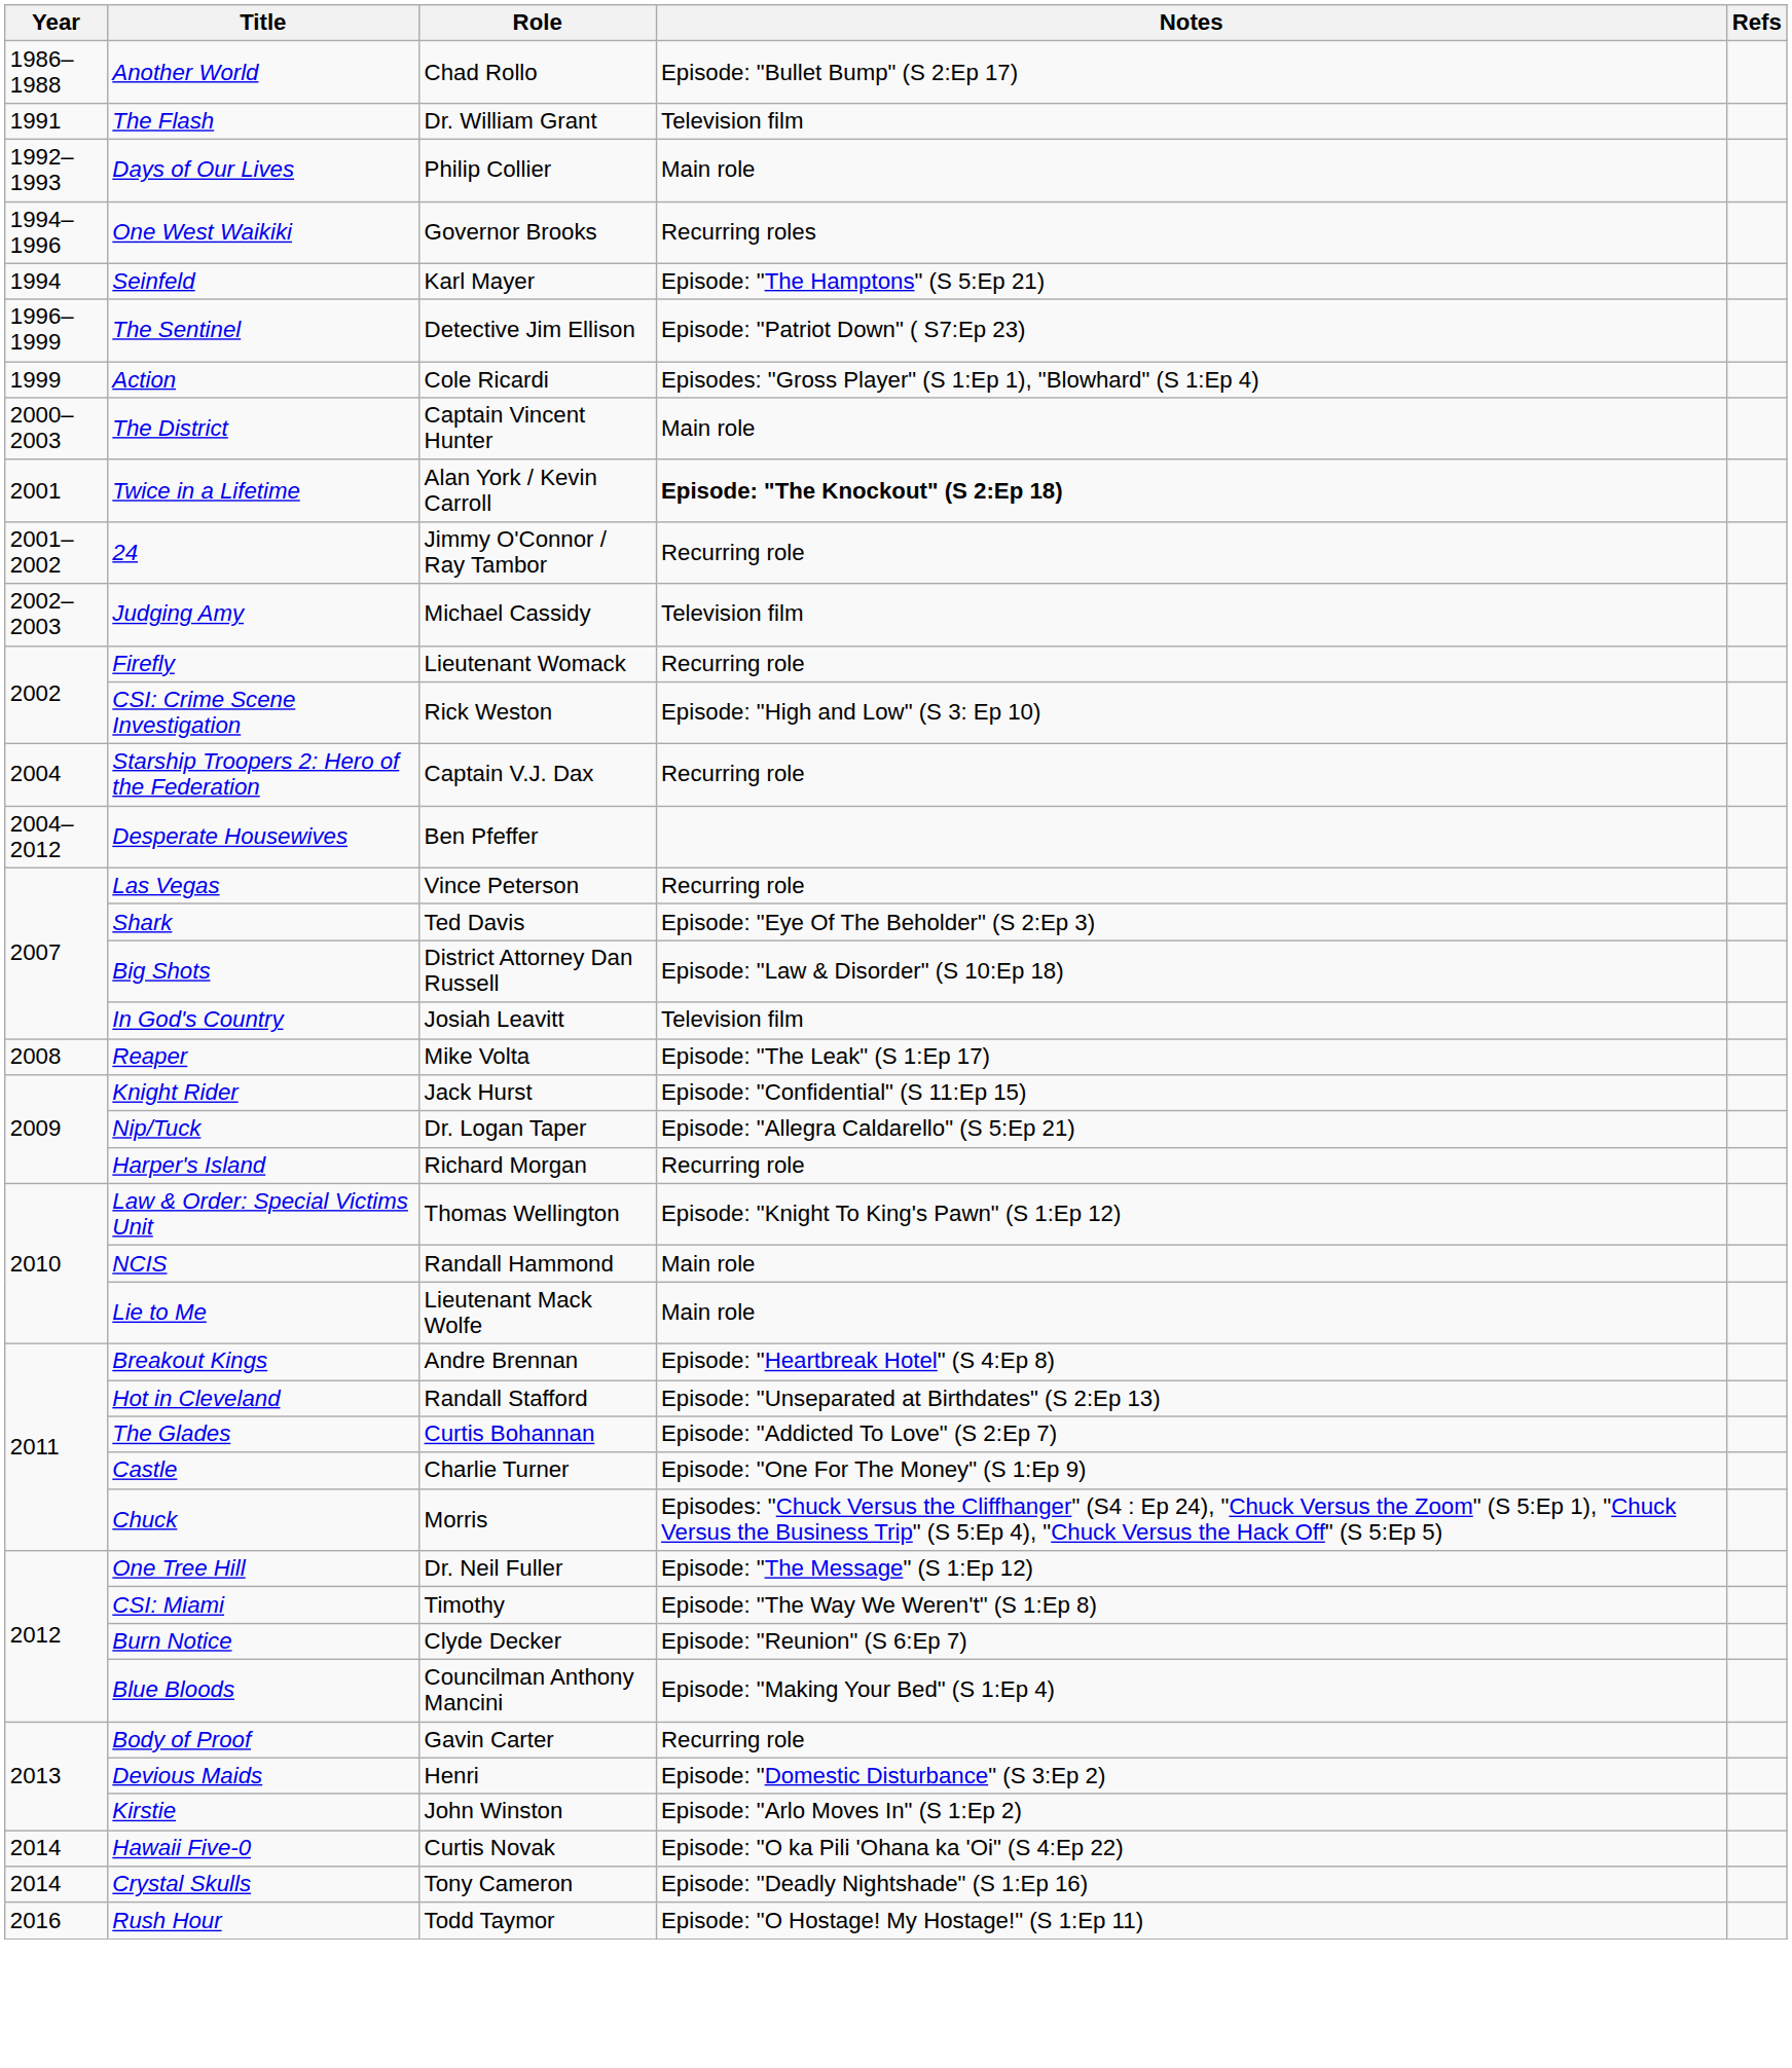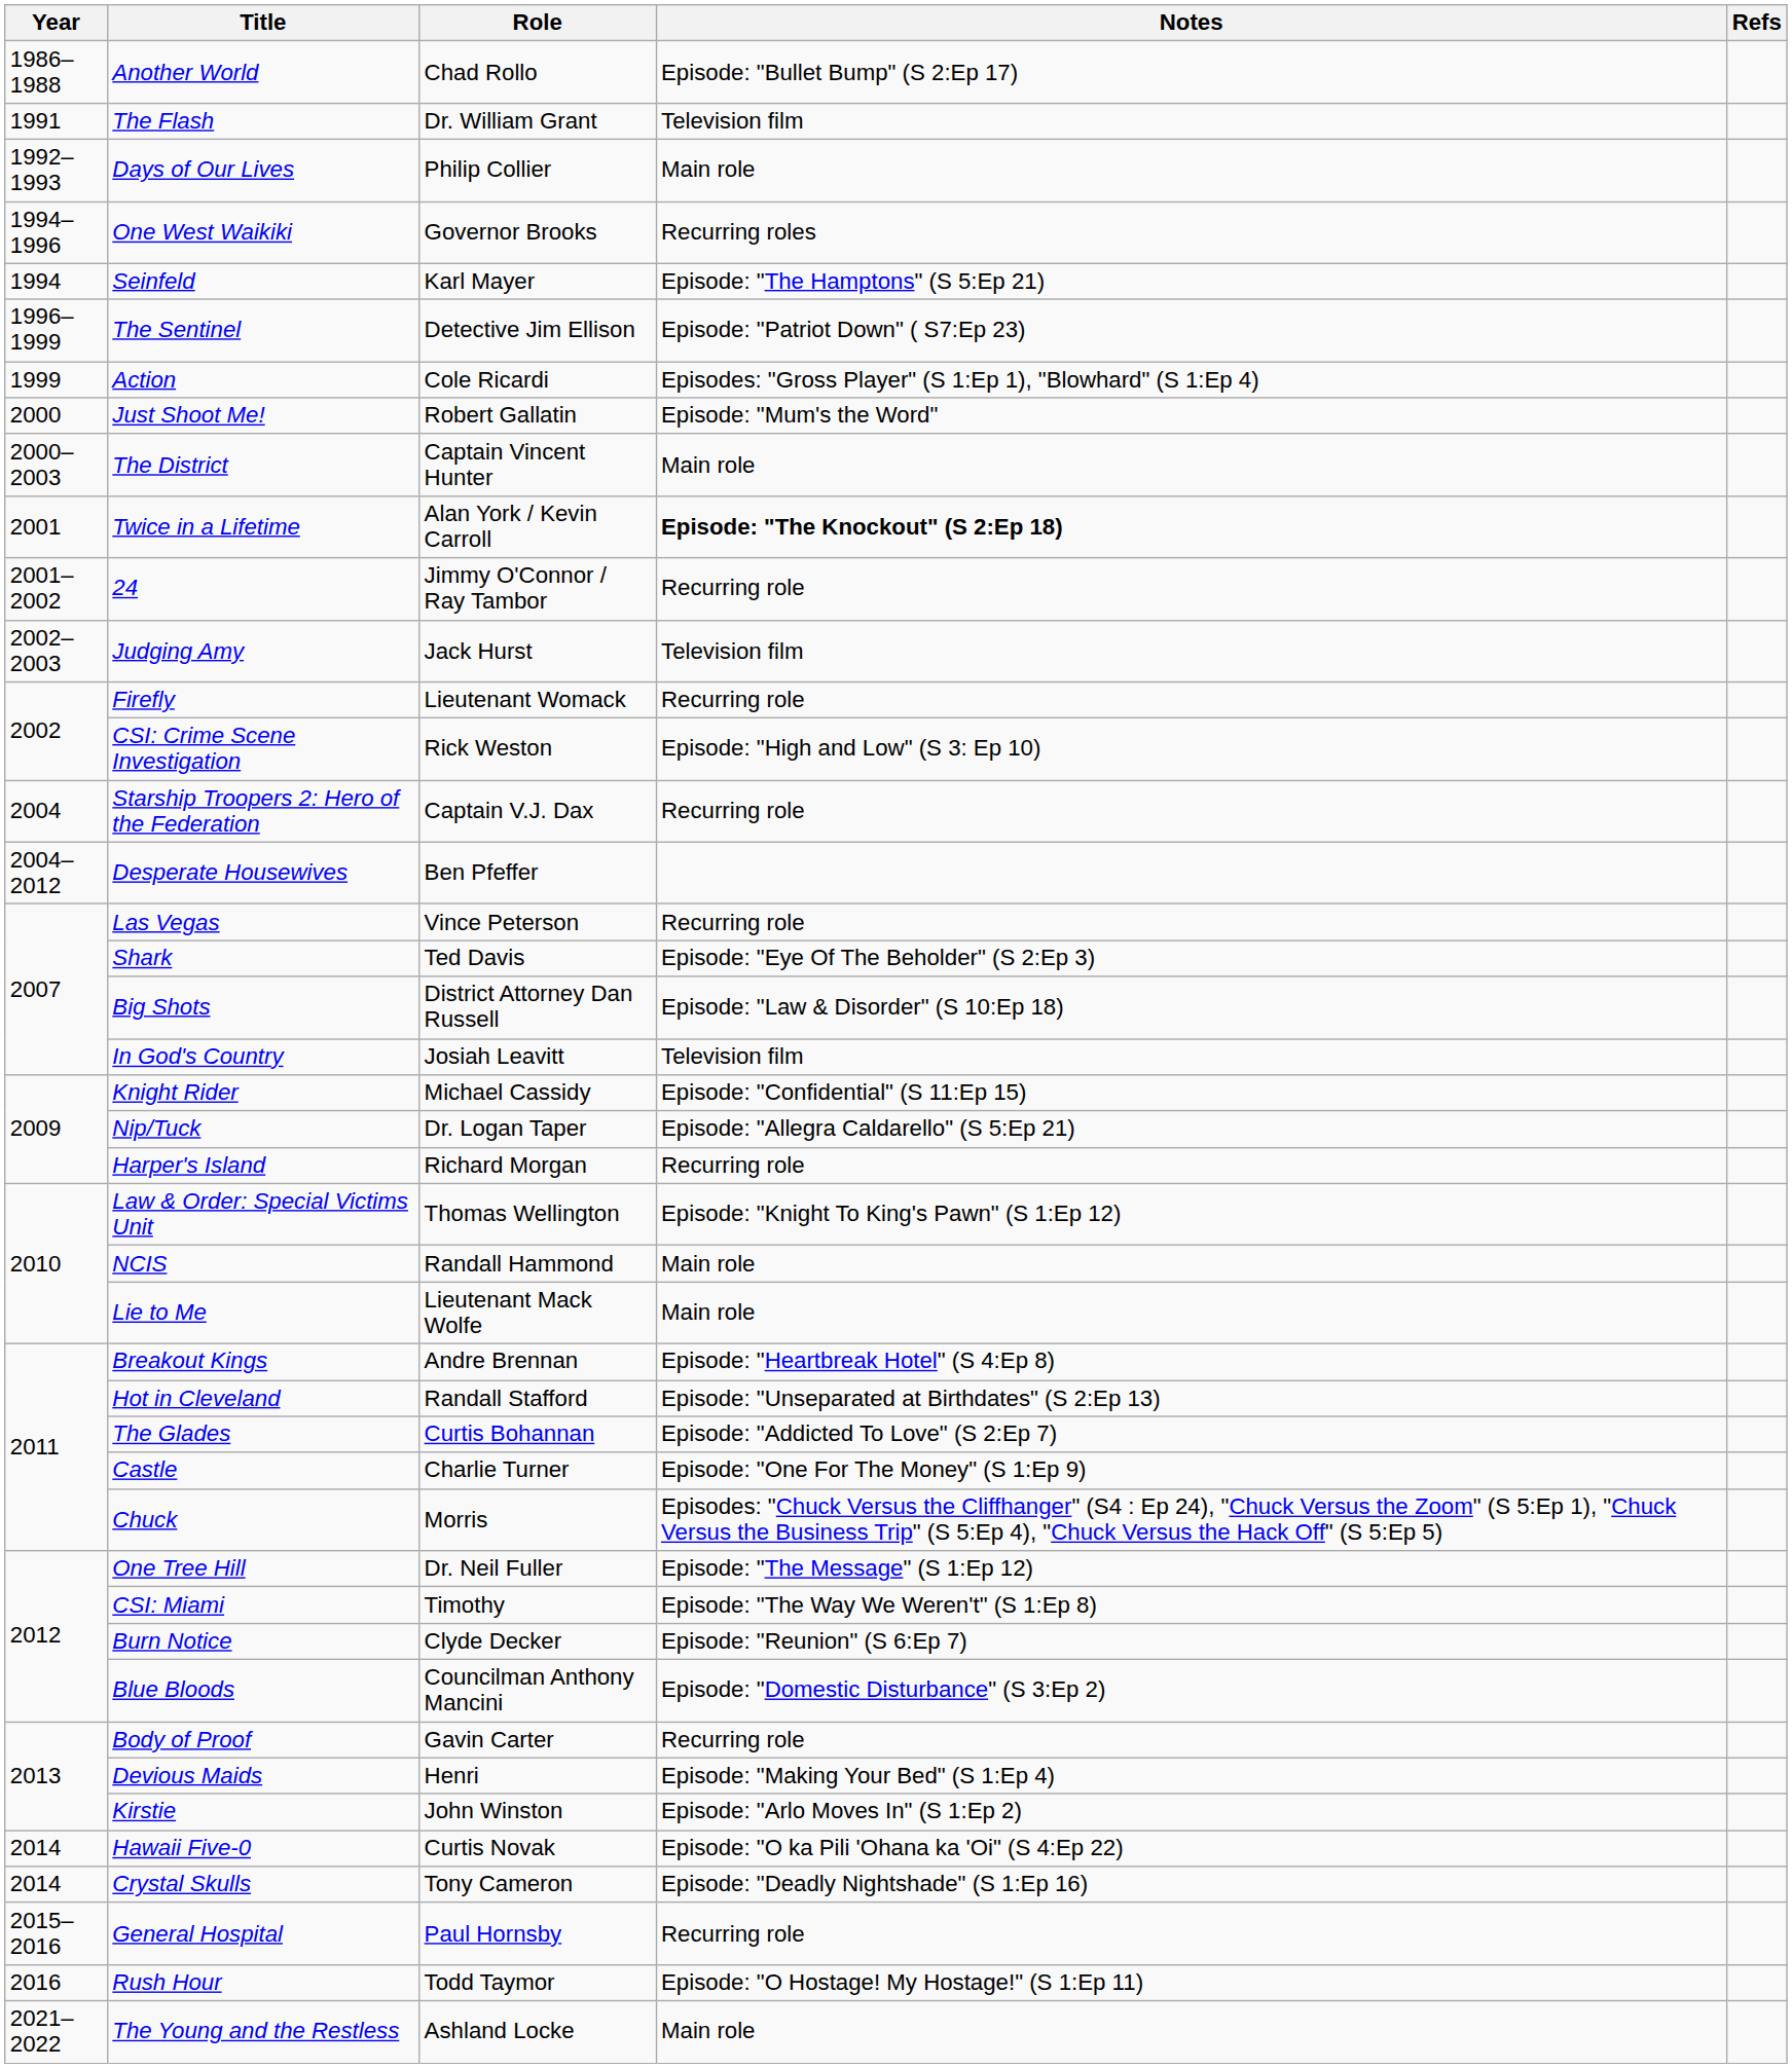+ row: 2000 | Just Shoot Me! | Robert Gallatin | Episode: "Mum's the Word"
Judging Amy | Role: Michael Cassidy -> Jack Hurst
- row: 2008 | Reaper | Mike Volta | Episode: "The Leak" (S 1:Ep 17)
Knight Rider | Role: Jack Hurst -> Michael Cassidy
Blue Bloods | Notes: Episode: "Making Your Bed" (S 1:Ep 4) -> Episode: "Domestic Disturbance" (S 3:Ep 2)
Devious Maids | Notes: Episode: "Domestic Disturbance" (S 3:Ep 2) -> Episode: "Making Your Bed" (S 1:Ep 4)
+ row: 2015–2016 | General Hospital | Paul Hornsby | Recurring role
+ row: 2021–2022 | The Young and the Restless | Ashland Locke | Main role
